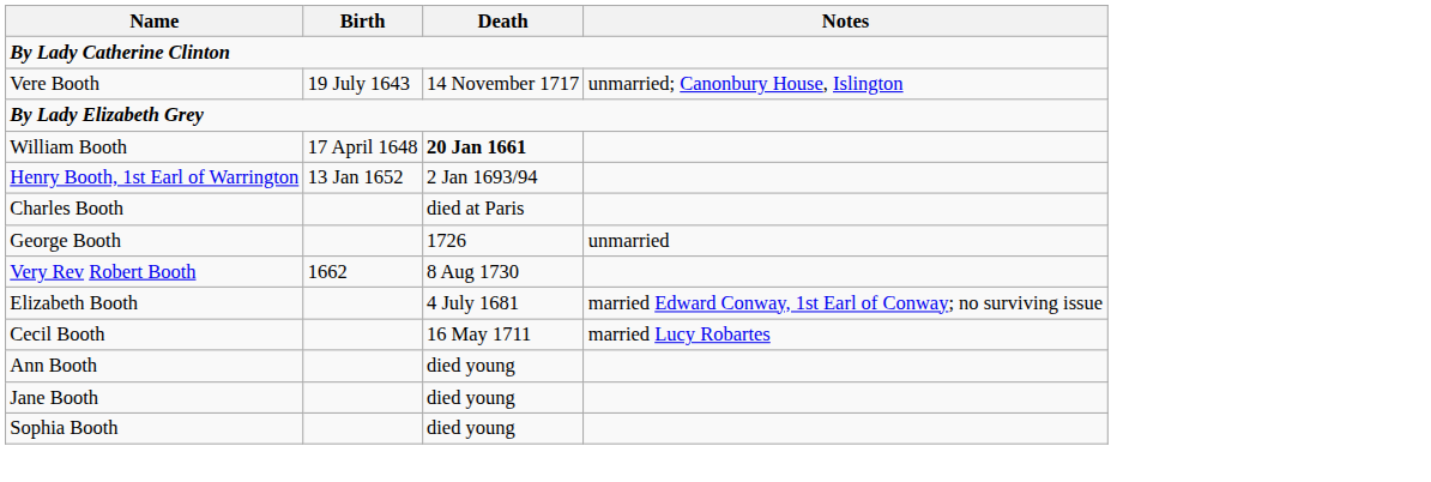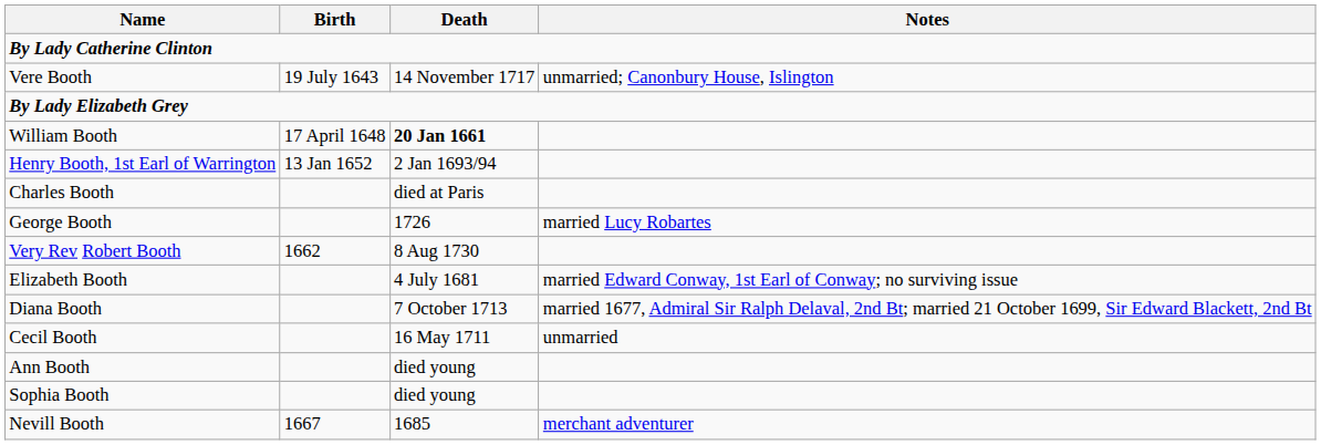George Booth | Notes: unmarried -> married Lucy Robartes
+ row: Diana Booth | 7 October 1713 | married 1677, Admiral Sir Ralph Delaval, 2nd Bt; married 21 October 1699, Sir Edward Blackett, 2nd Bt
Cecil Booth | Notes: married Lucy Robartes -> unmarried
- row: Jane Booth | died young
+ row: Nevill Booth | 1667 | 1685 | merchant adventurer
